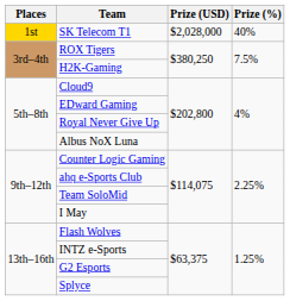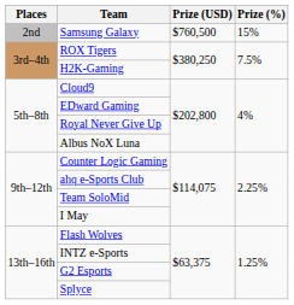- row: 1st | SK Telecom T1 | $2,028,000 | 40%
+ row: 2nd | Samsung Galaxy | $760,500 | 15%
